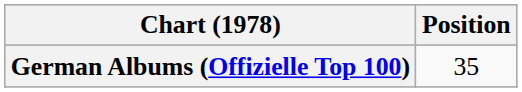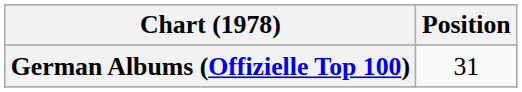German Albums (Offizielle Top 100) | Position: 35 -> 31
